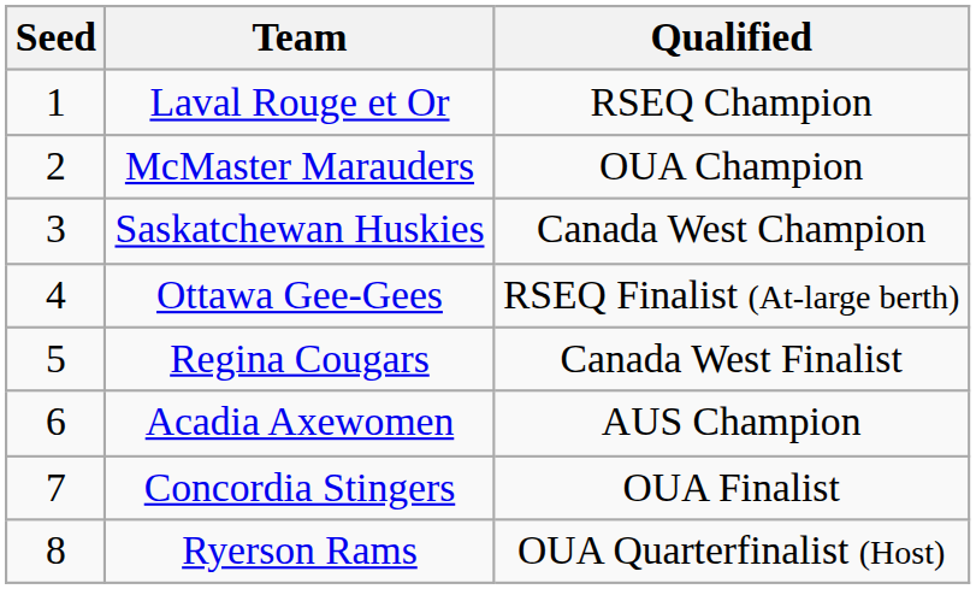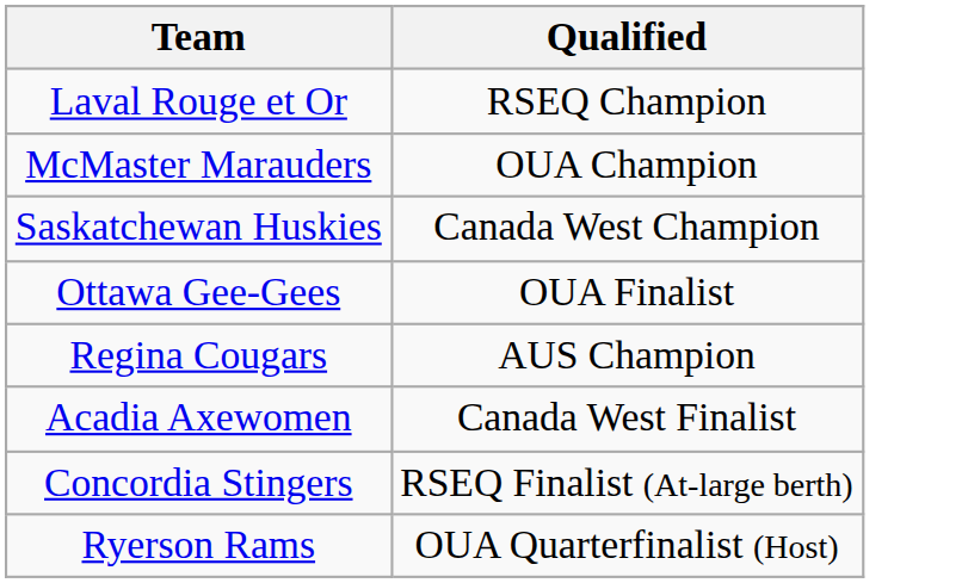- column: Seed | 1 | 2 | 3 | 4 | 5 | 6 | 7 | 8
Ottawa Gee-Gees | Qualified: RSEQ Finalist (At-large berth) -> OUA Finalist
Regina Cougars | Qualified: Canada West Finalist -> AUS Champion
Acadia Axewomen | Qualified: AUS Champion -> Canada West Finalist
Concordia Stingers | Qualified: OUA Finalist -> RSEQ Finalist (At-large berth)
